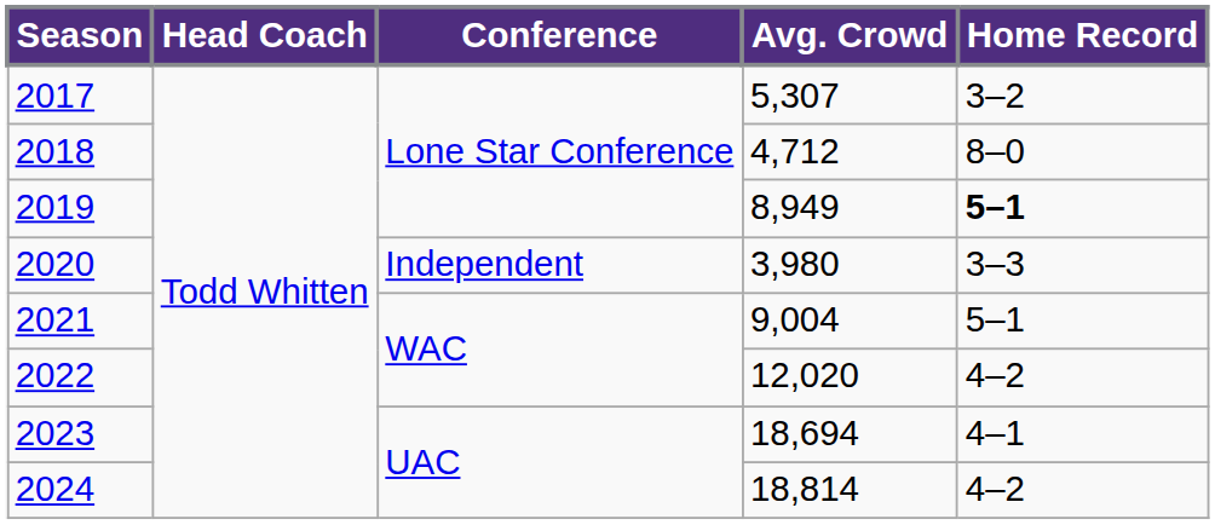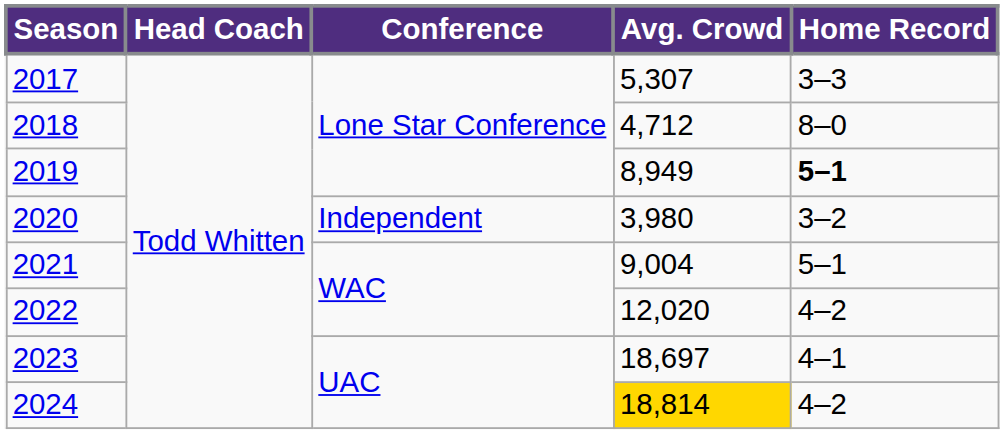2017 | Home Record: 3–2 -> 3–3
2020 | Home Record: 3–3 -> 3–2
2023 | Avg. Crowd: 18,694 -> 18,697
2024 | Avg. Crowd: no background -> gold background
